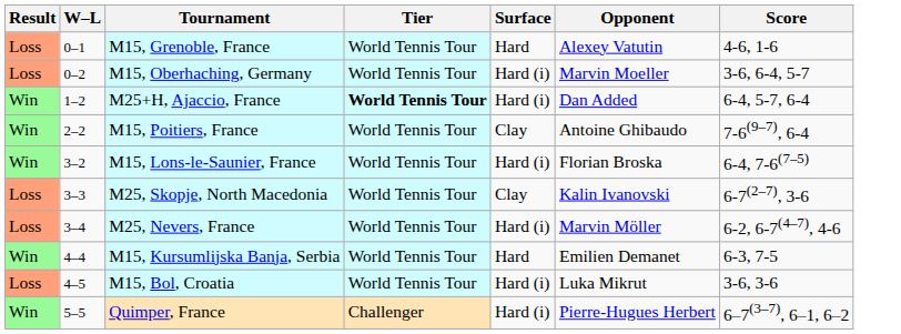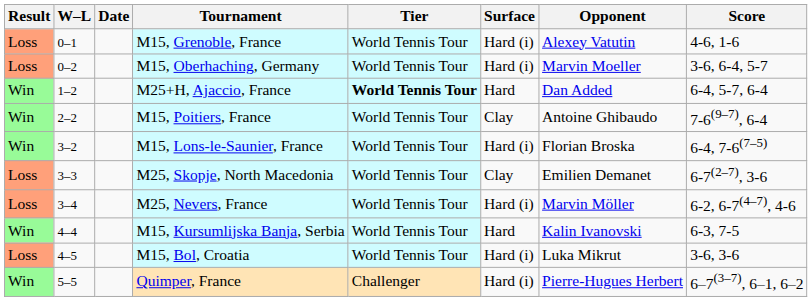+ column: Date
M15, Grenoble, France | Surface: Hard -> Hard (i)
M25+H, Ajaccio, France | Surface: Hard (i) -> Hard
M25, Skopje, North Macedonia | Opponent: Kalin Ivanovski -> Emilien Demanet
M15, Kursumlijska Banja, Serbia | Opponent: Emilien Demanet -> Kalin Ivanovski
